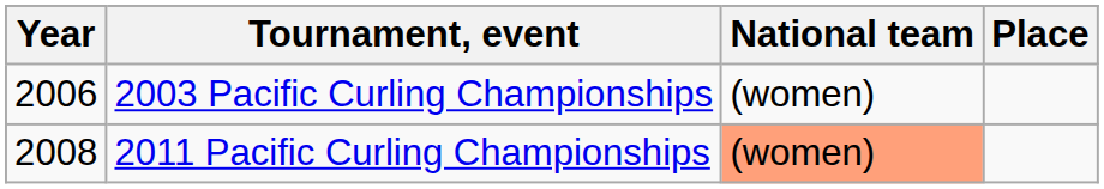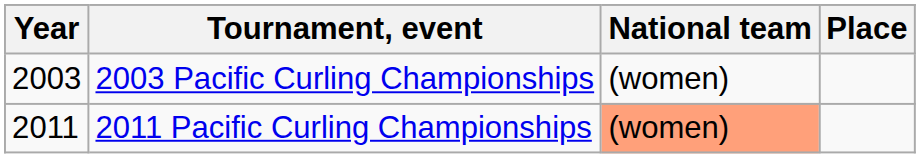2003 Pacific Curling Championships | Year: 2006 -> 2003
2011 Pacific Curling Championships | Year: 2008 -> 2011
